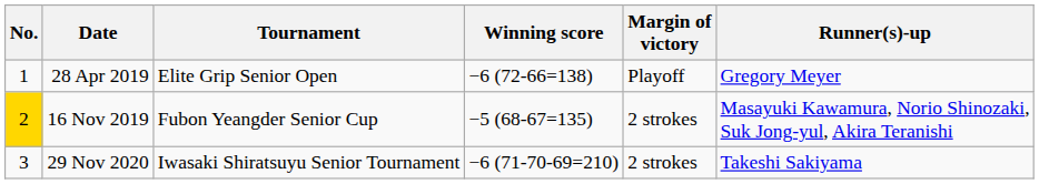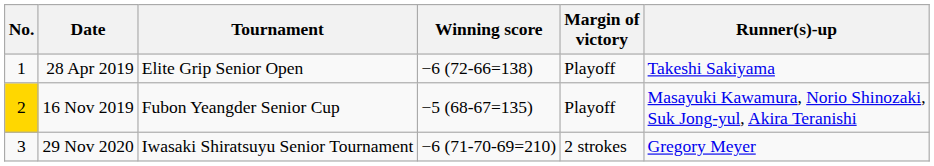28 Apr 2019 | Runner(s)-up: Gregory Meyer -> Takeshi Sakiyama
16 Nov 2019 | Margin of victory: 2 strokes -> Playoff
29 Nov 2020 | Runner(s)-up: Takeshi Sakiyama -> Gregory Meyer
